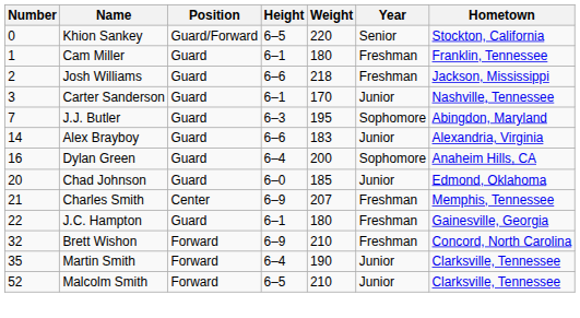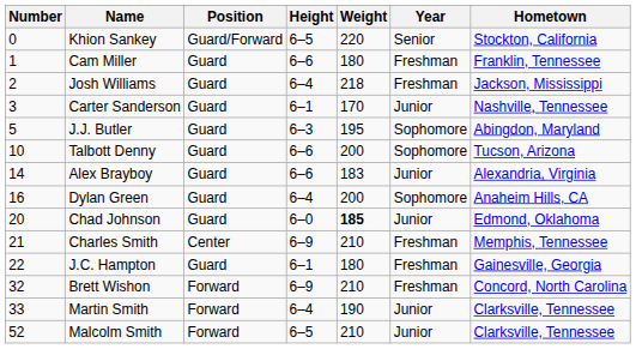Cam Miller | Height: 6–1 -> 6–6
Josh Williams | Height: 6–6 -> 6–4
J.J. Butler | Number: 7 -> 5
+ row: 10 | Talbott Denny | Guard | 6–6 | 200 | Sophomore | Tucson, Arizona
Chad Johnson | Weight: normal -> bold
Charles Smith | Weight: 207 -> 210
Martin Smith | Number: 35 -> 33
